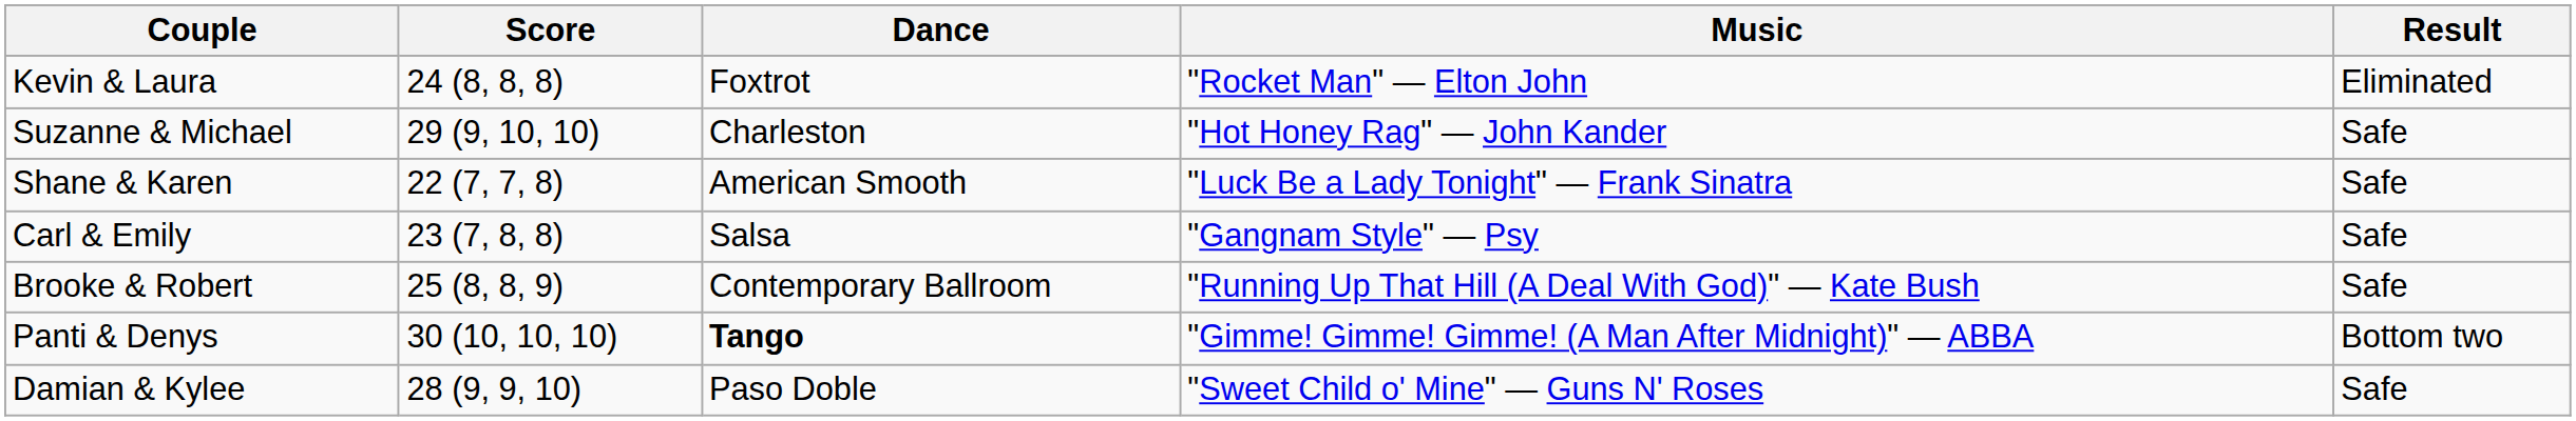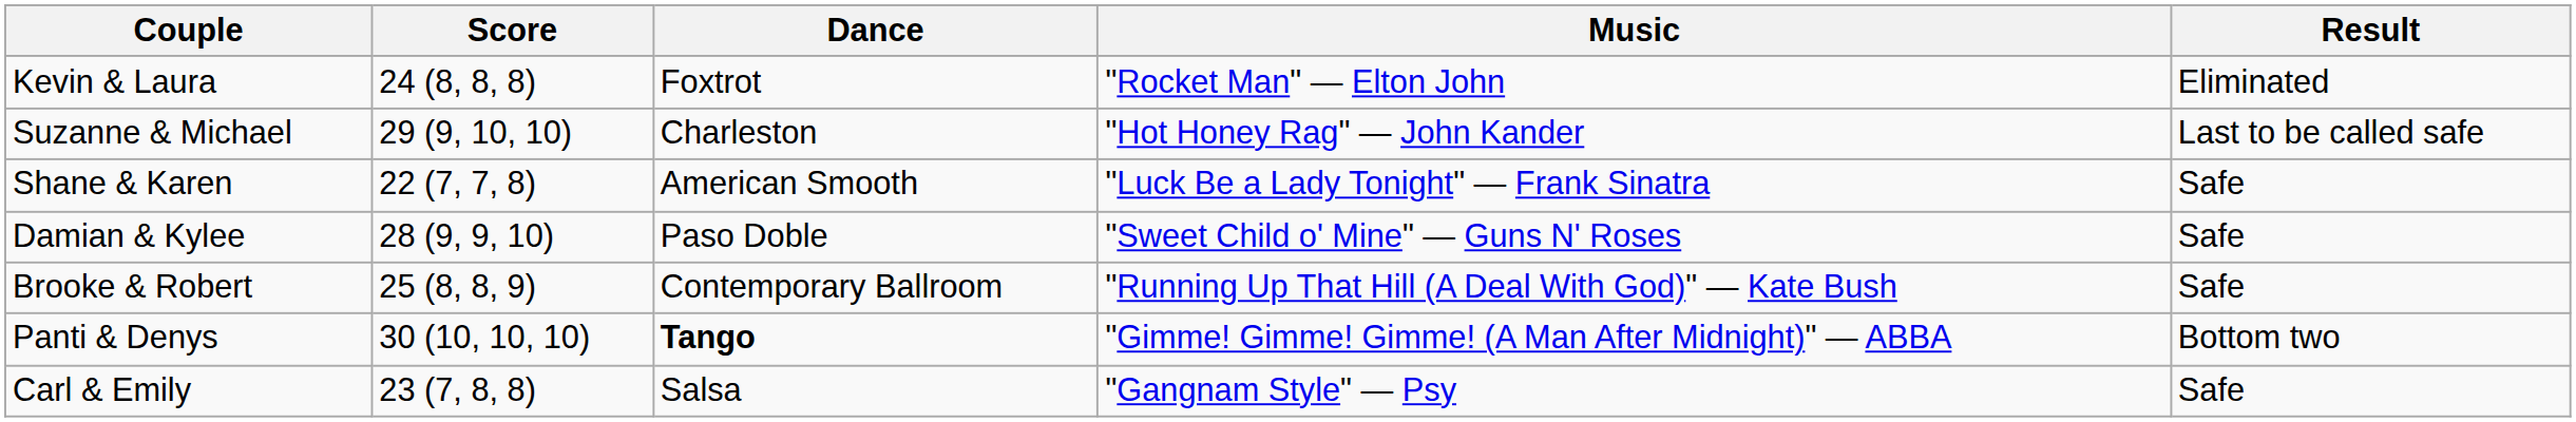Suzanne & Michael | Result: Safe -> Last to be called safe
rows swapped: Damian & Kylee <-> Carl & Emily
